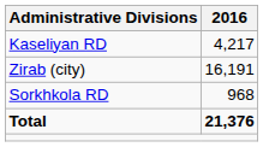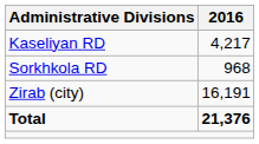rows swapped: Sorkhkola RD <-> Zirab (city)
